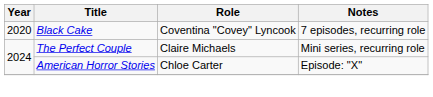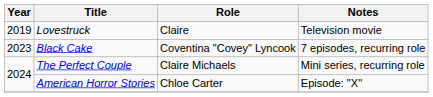+ row: 2019 | Lovestruck | Claire | Television movie
Black Cake | Year: 2020 -> 2023
